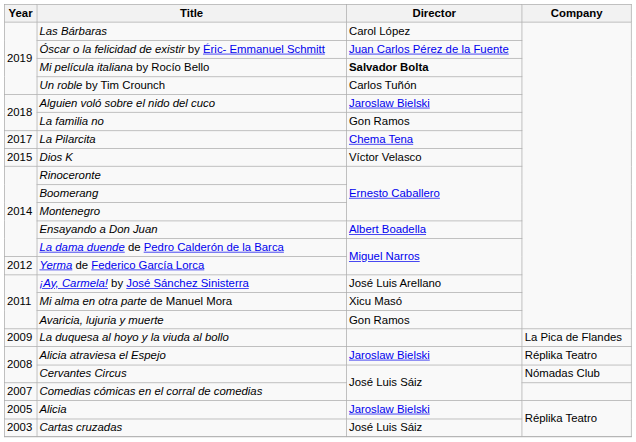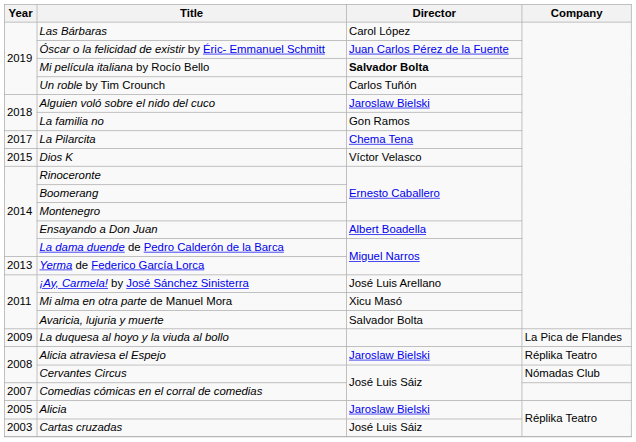Yerma de Federico García Lorca | Year: 2012 -> 2013
Avaricia, lujuria y muerte | Director: Gon Ramos -> Salvador Bolta
